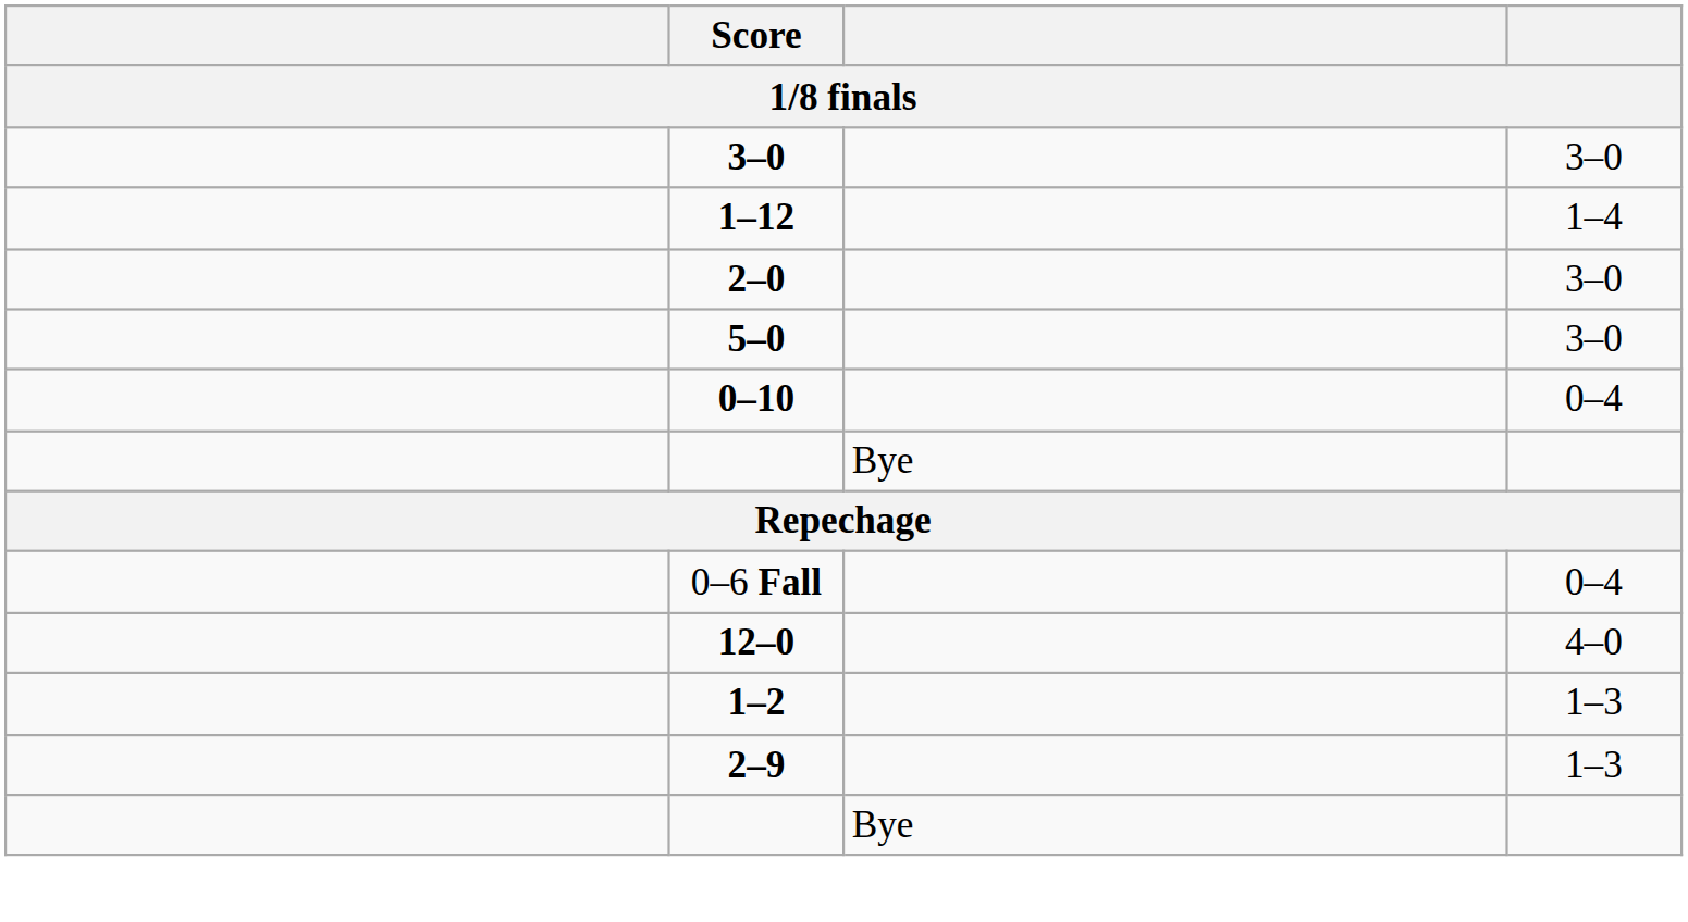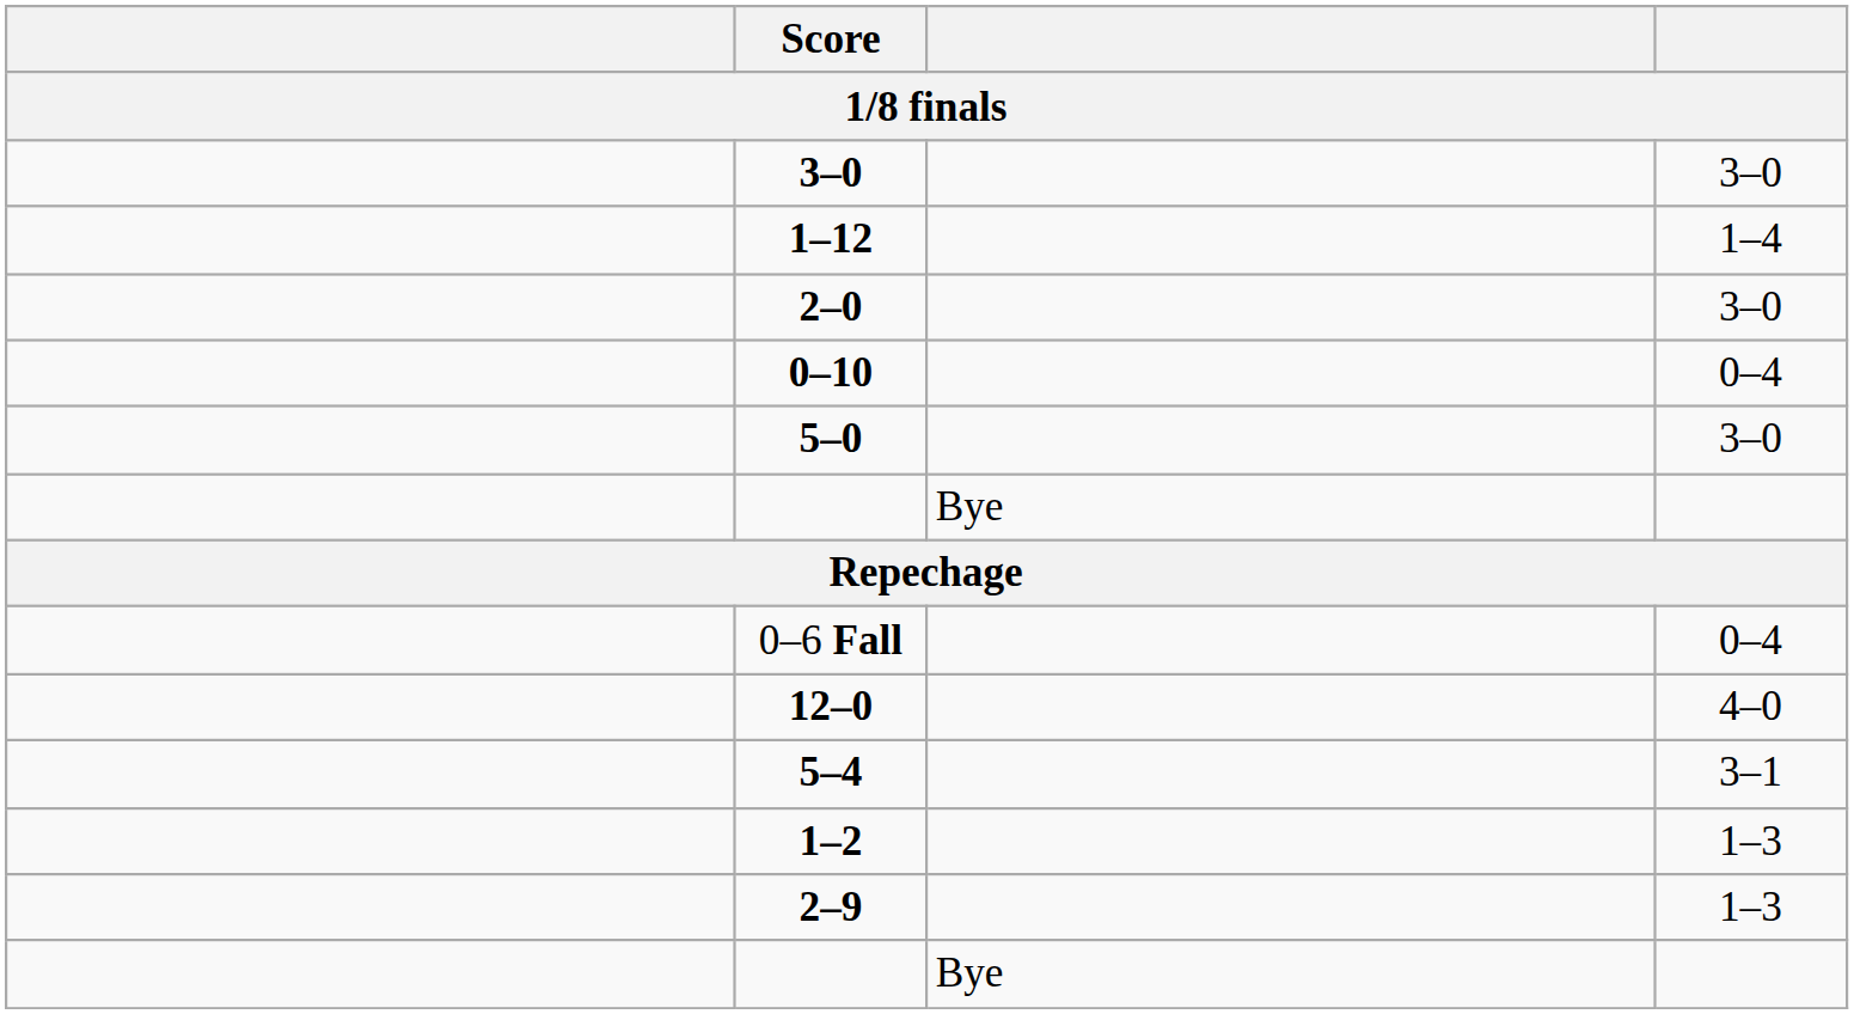rows swapped: 5–0 <-> 0–10
+ row: 5–4 | 3–1
